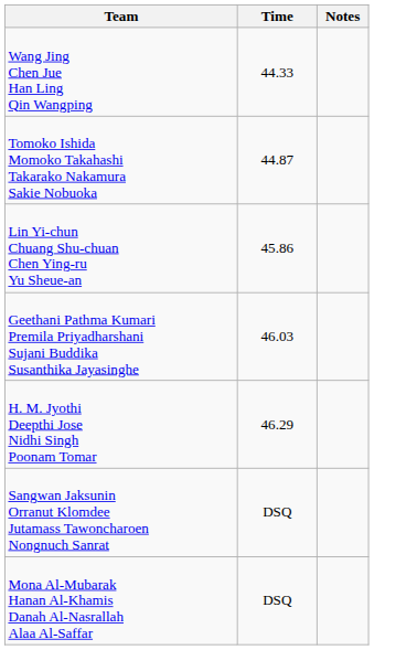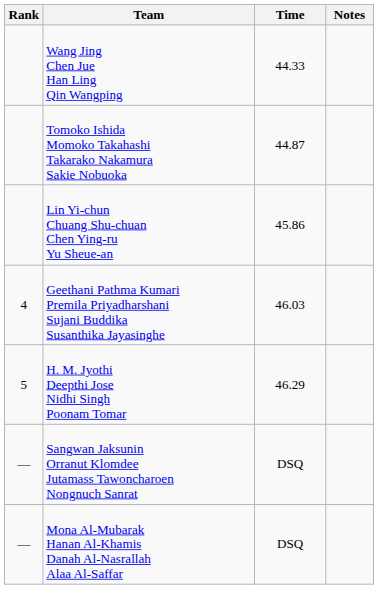+ column: Rank | 4 | 5 | — | —
